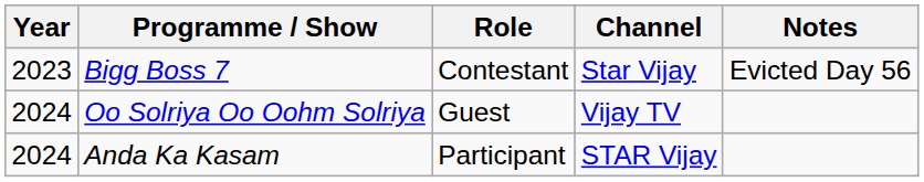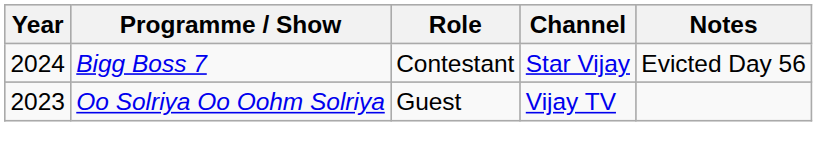Bigg Boss 7 | Year: 2023 -> 2024
Oo Solriya Oo Oohm Solriya | Year: 2024 -> 2023
- row: 2024 | Anda Ka Kasam | Participant | STAR Vijay
